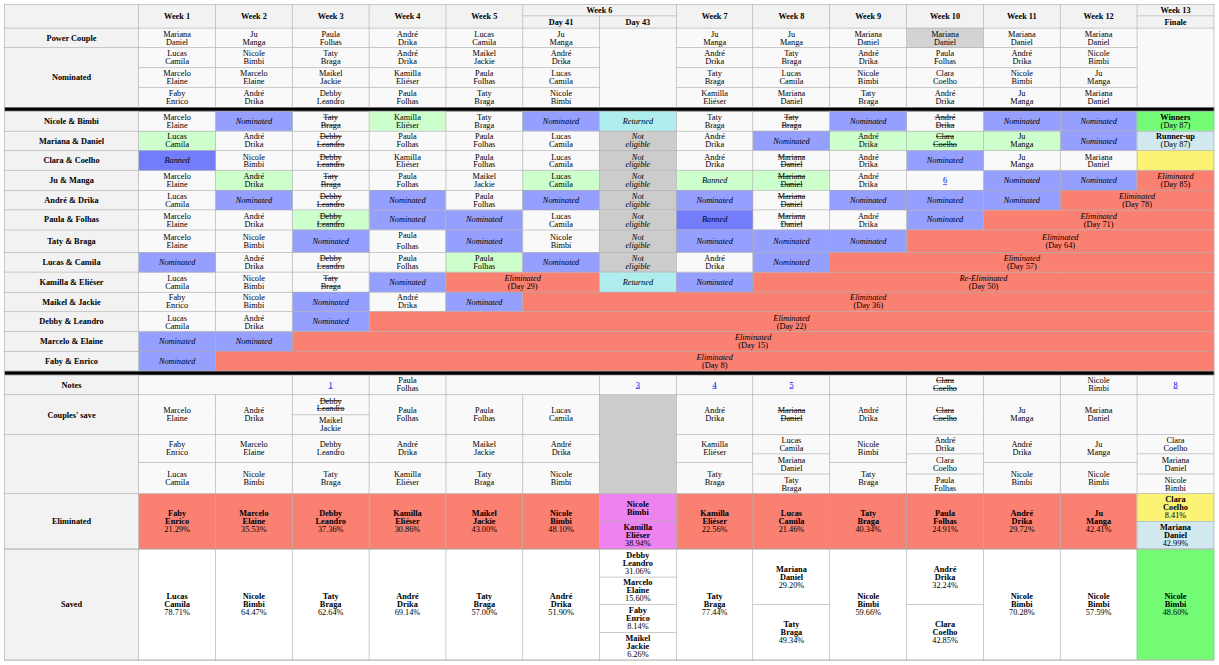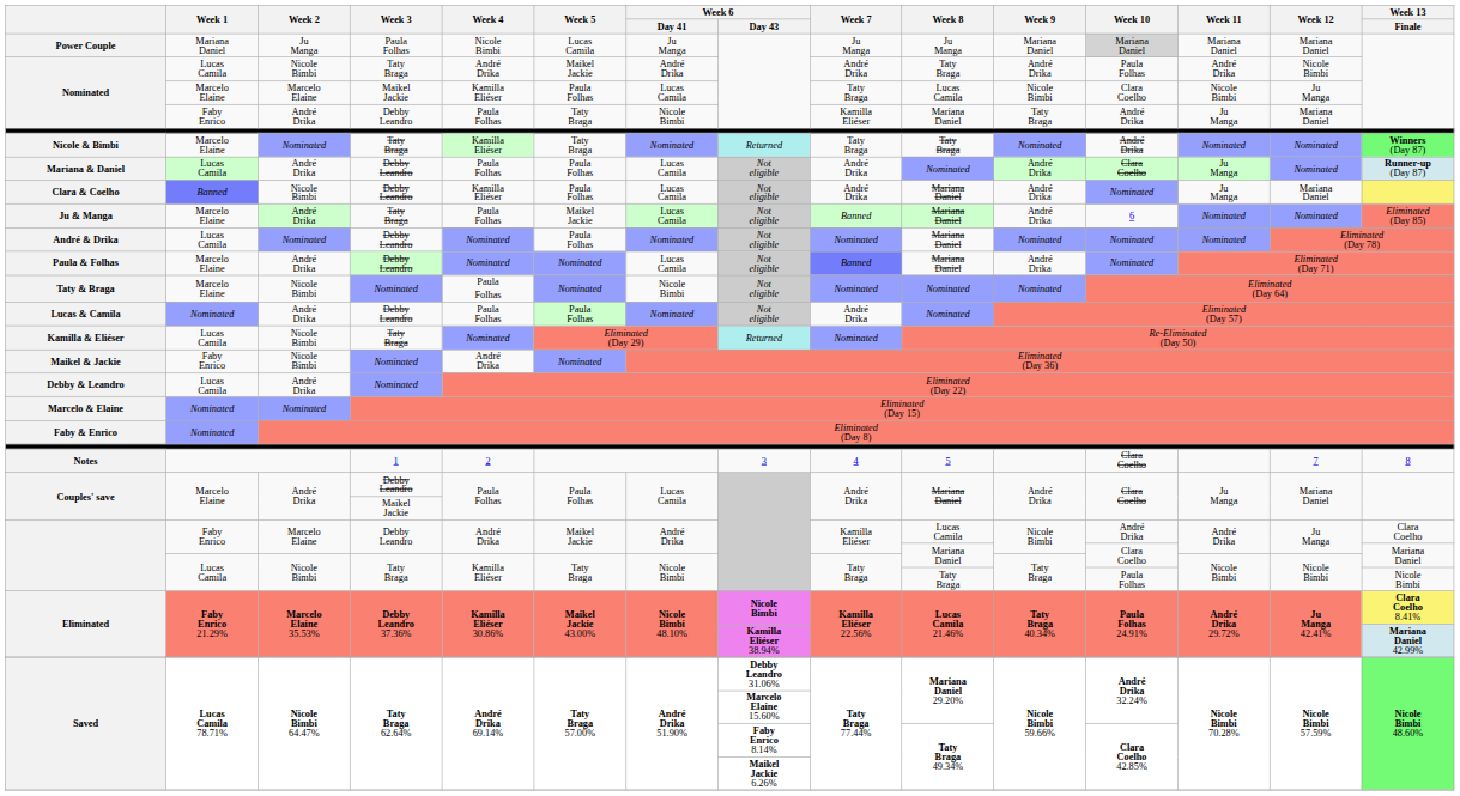Power Couple | Week 4: André Drika -> Nicole Bimbi
Notes | Week 4: Paula Folhas -> 2
Notes | Week 12: Nicole Bimbi -> 7
